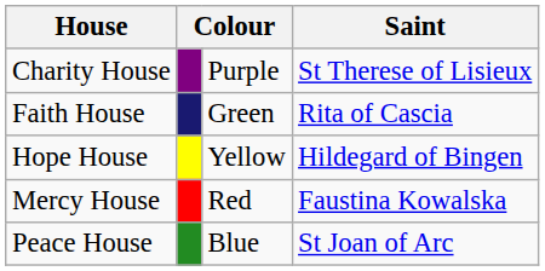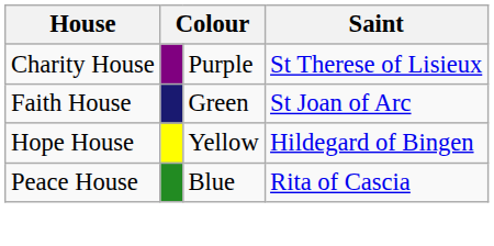Faith House | Saint: Rita of Cascia -> St Joan of Arc
- row: Mercy House | Red | Faustina Kowalska
Peace House | Saint: St Joan of Arc -> Rita of Cascia
